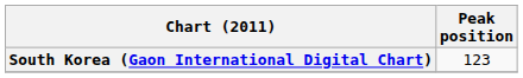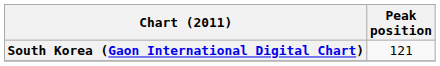South Korea (Gaon International Digital Chart) | Peak position: 123 -> 121
